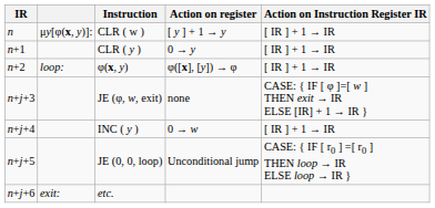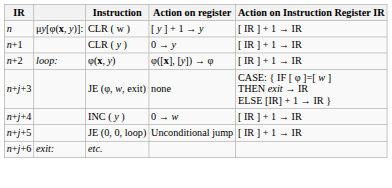n+j+5 | Action on Instruction Register IR: CASE: { IF [ r0 ] =[ r0 ] THEN loop → IR ELSE loop → IR } -> [ IR ] + 1 → IR
